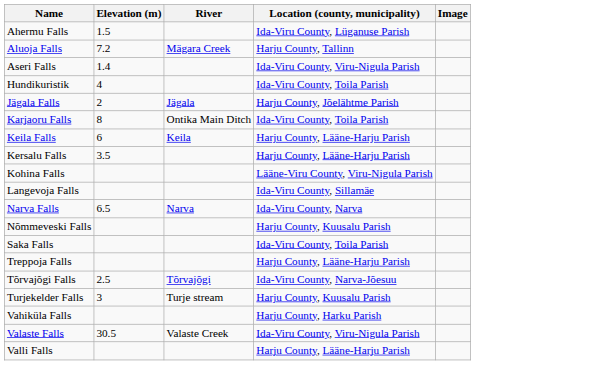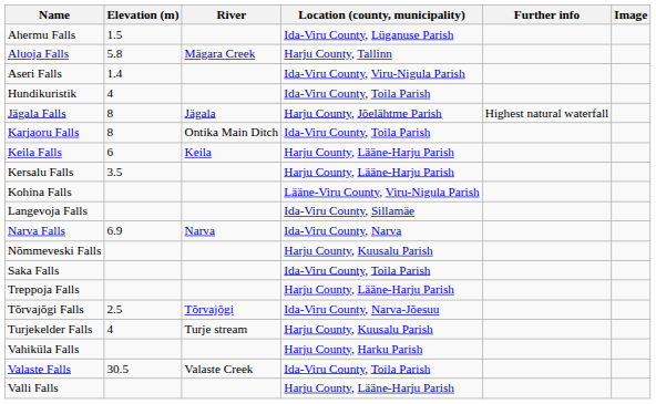+ column: Further info | Highest natural waterfall
Aluoja Falls | Elevation (m): 7.2 -> 5.8
Jägala Falls | Elevation (m): 2 -> 8
Narva Falls | Elevation (m): 6.5 -> 6.9
Turjekelder Falls | Elevation (m): 3 -> 4
Valaste Falls | Location (county, municipality): Ida-Viru County, Viru-Nigula Parish -> Ida-Viru County, Toila Parish
